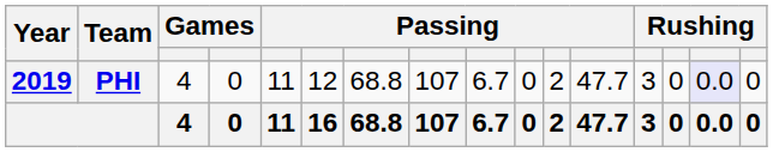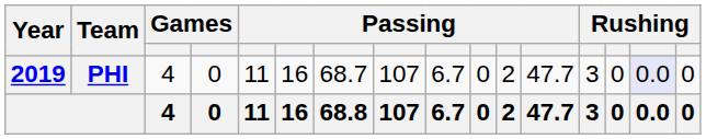PHI | column 6: 12 -> 16
PHI | column 7: 68.8 -> 68.7
